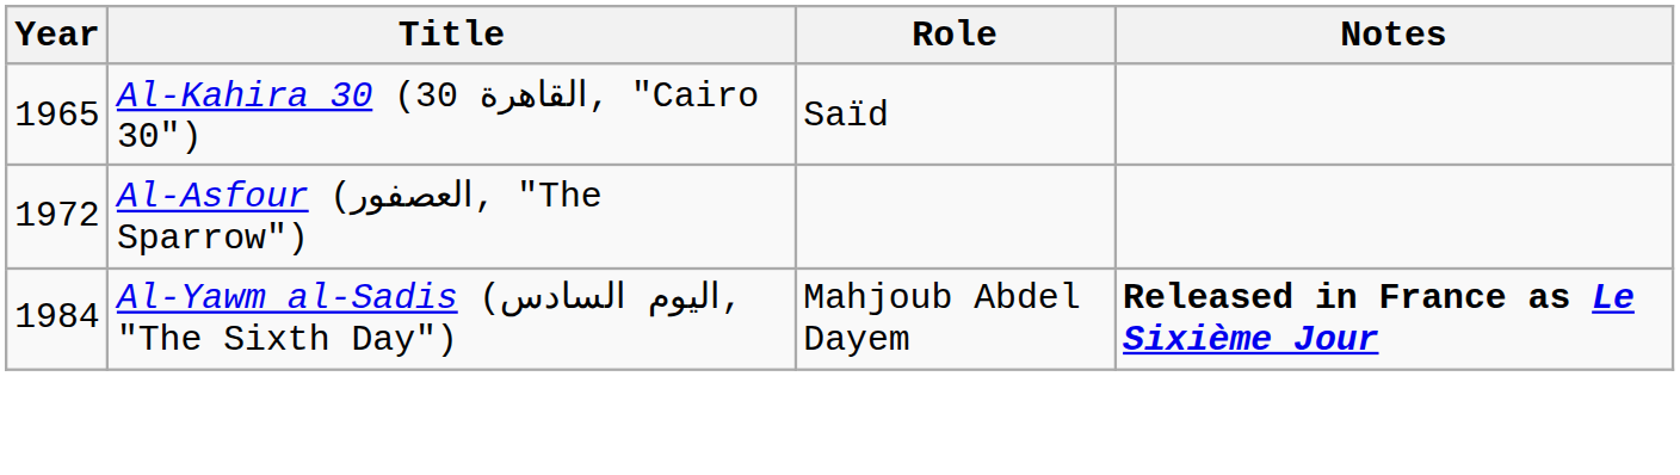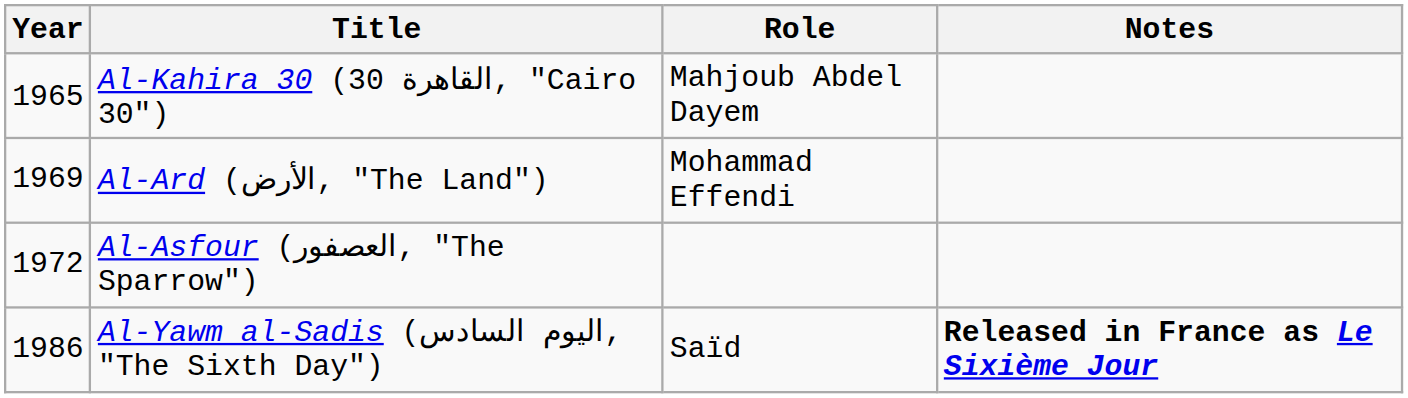Al-Kahira 30 (القاهرة 30, "Cairo 30") | Role: Saïd -> Mahjoub Abdel Dayem
+ row: 1969 | Al-Ard (الأرض, "The Land") | Mohammad Effendi
Al-Yawm al-Sadis (اليوم السادس, "The Sixth Day") | Year: 1984 -> 1986
Al-Yawm al-Sadis (اليوم السادس, "The Sixth Day") | Role: Mahjoub Abdel Dayem -> Saïd
